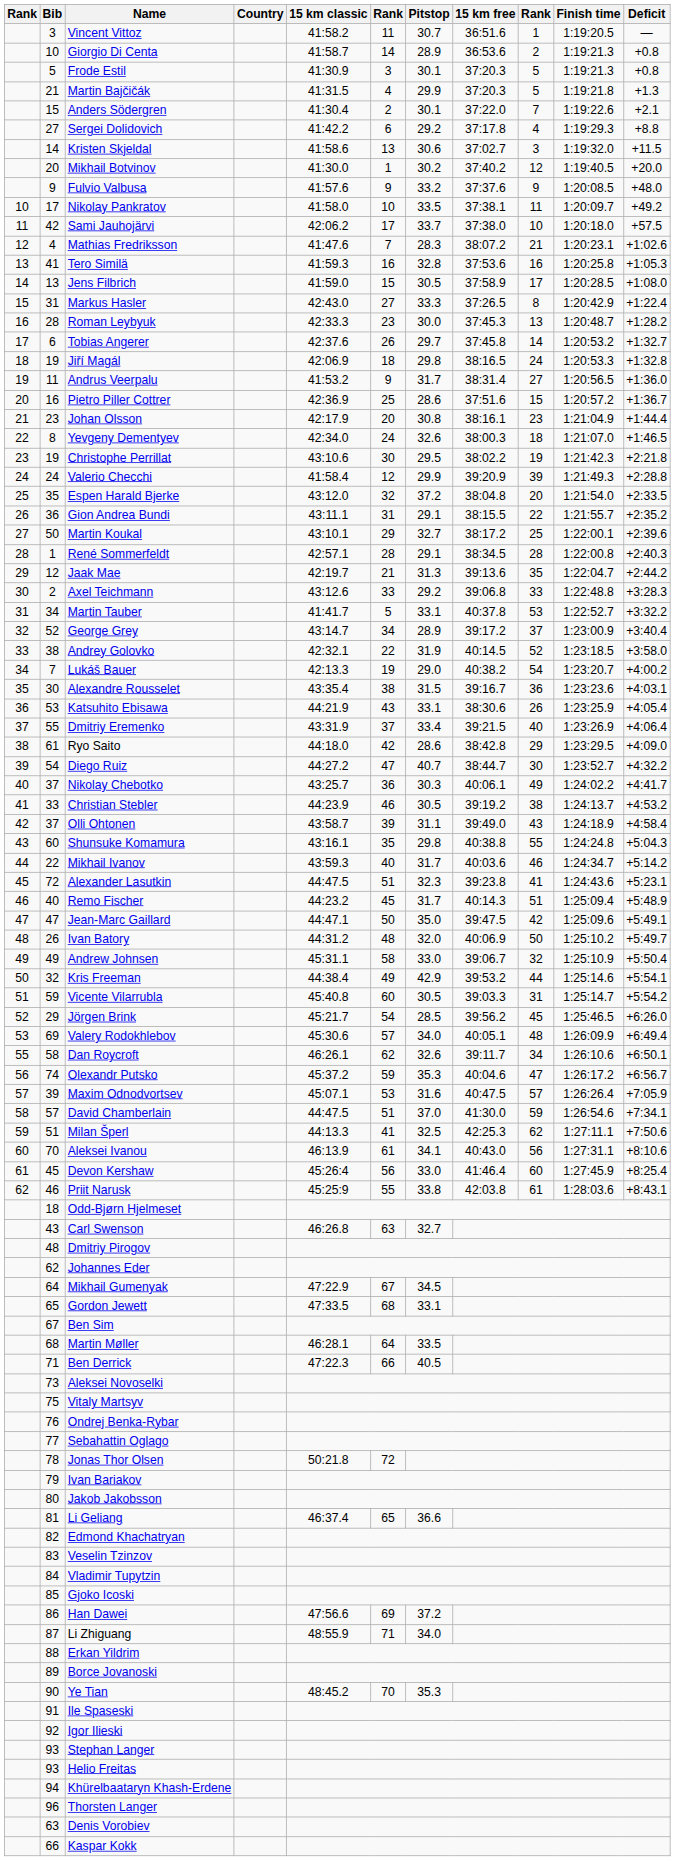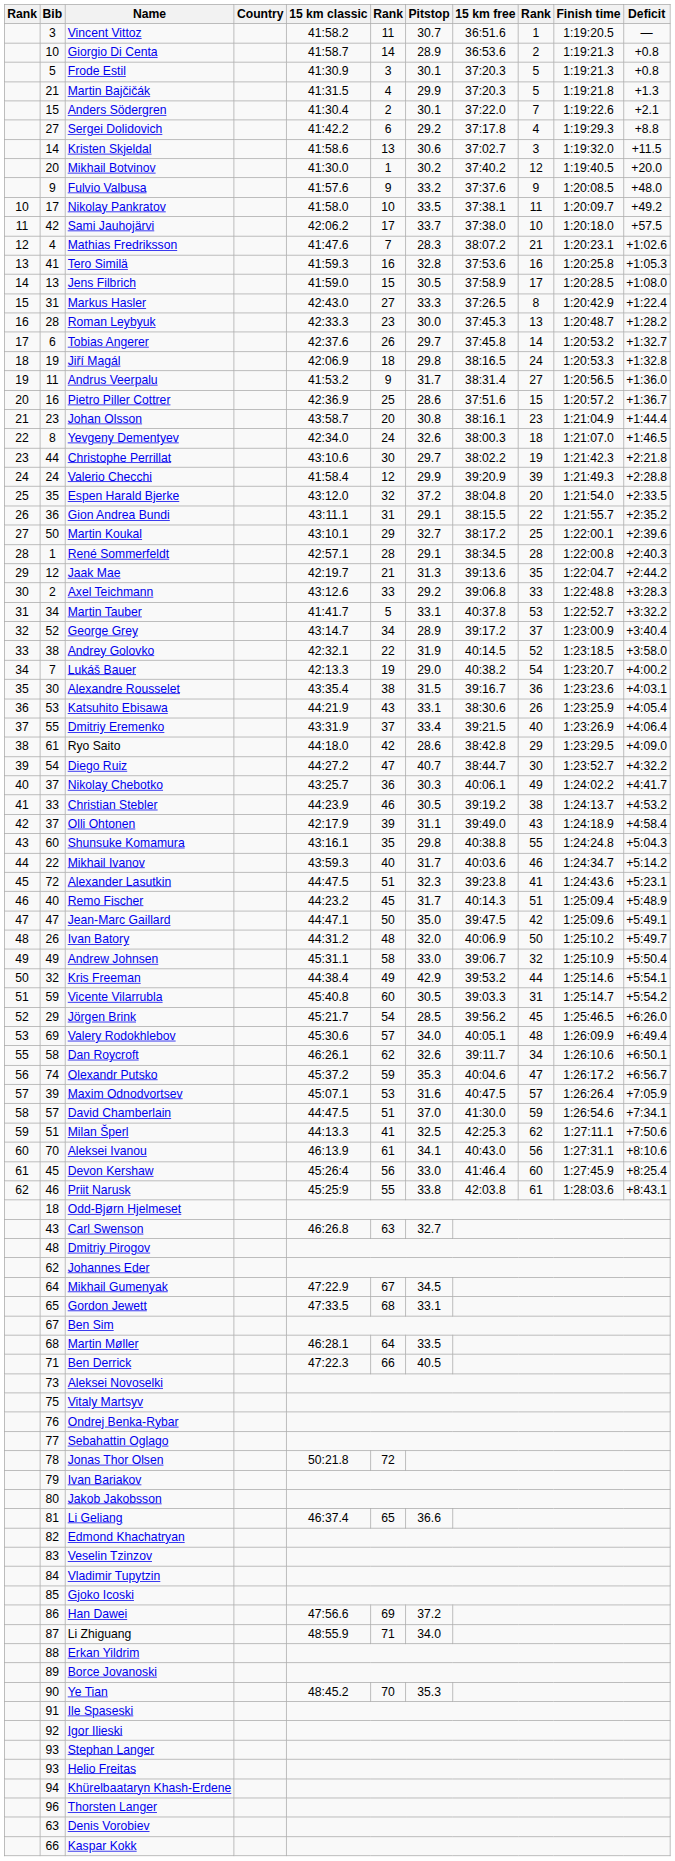Johan Olsson | 15 km classic: 42:17.9 -> 43:58.7
Christophe Perrillat | Bib: 19 -> 44
Christophe Perrillat | Pitstop: 29.5 -> 29.7
Olli Ohtonen | 15 km classic: 43:58.7 -> 42:17.9
